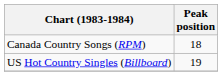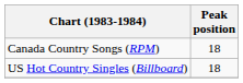US Hot Country Singles (Billboard) | Peak position: 19 -> 18
